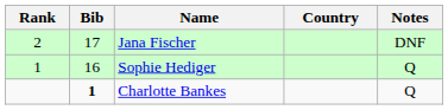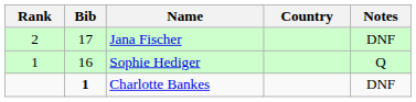Charlotte Bankes | Notes: Q -> DNF
